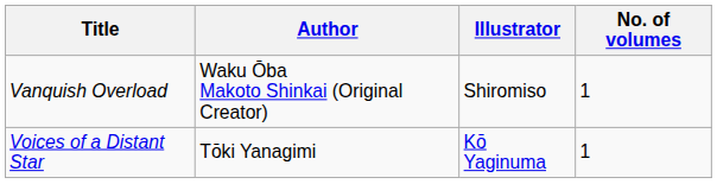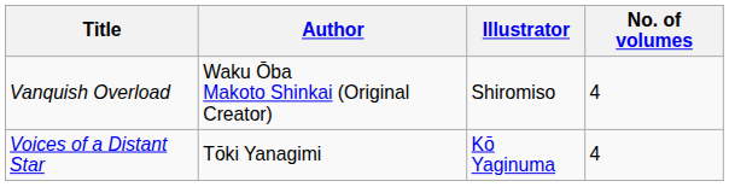Vanquish Overload | No. of volumes: 1 -> 4
Voices of a Distant Star | No. of volumes: 1 -> 4
